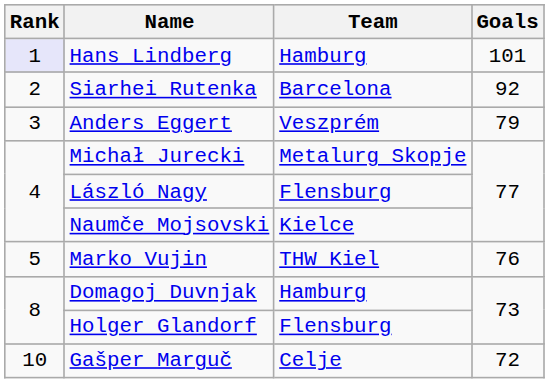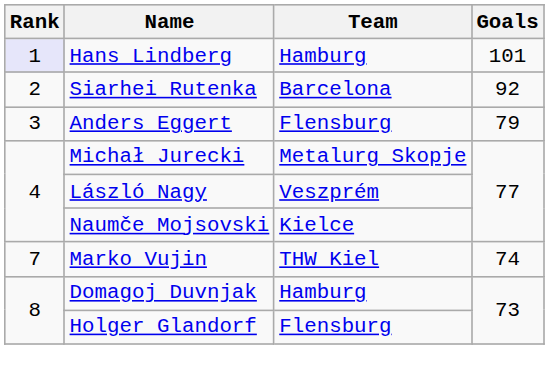Anders Eggert | Team: Veszprém -> Flensburg
László Nagy | Team: Flensburg -> Veszprém
Marko Vujin | Rank: 5 -> 7
Marko Vujin | Goals: 76 -> 74
- row: 10 | Gašper Marguč | Celje | 72
